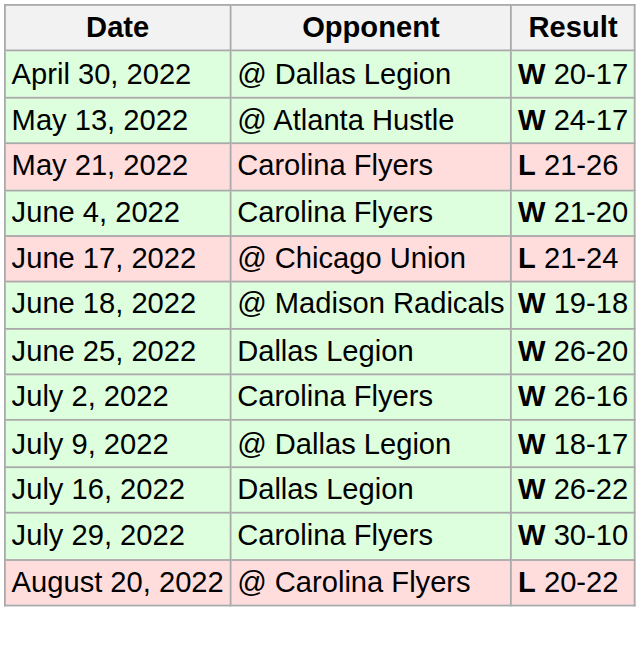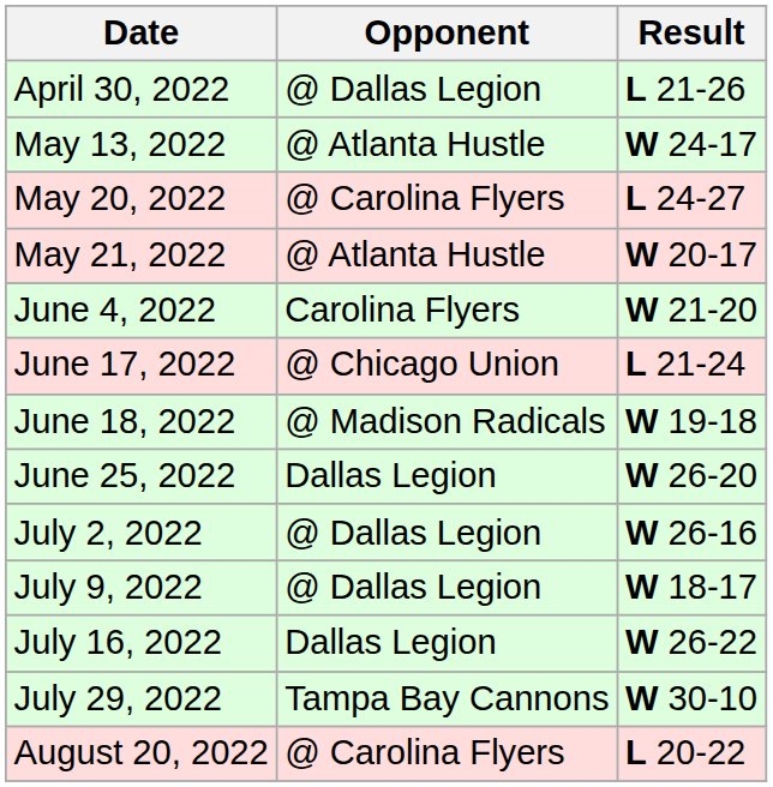April 30, 2022 | Result: W 20-17 -> L 21-26
+ row: May 20, 2022 | @ Carolina Flyers | L 24-27
May 21, 2022 | Opponent: Carolina Flyers -> @ Atlanta Hustle
May 21, 2022 | Result: L 21-26 -> W 20-17
July 2, 2022 | Opponent: Carolina Flyers -> @ Dallas Legion
July 29, 2022 | Opponent: Carolina Flyers -> Tampa Bay Cannons
